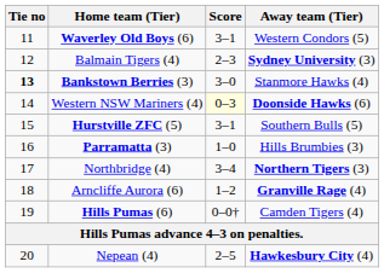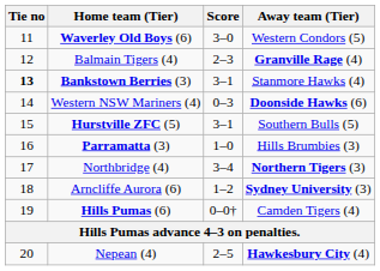Waverley Old Boys (6) | Score: 3–1 -> 3–0
Balmain Tigers (4) | Away team (Tier): Sydney University (3) -> Granville Rage (4)
Bankstown Berries (3) | Score: 3–0 -> 3–1
Western NSW Mariners (4) | Score: lightyellow background -> no background
Arncliffe Aurora (6) | Away team (Tier): Granville Rage (4) -> Sydney University (3)
